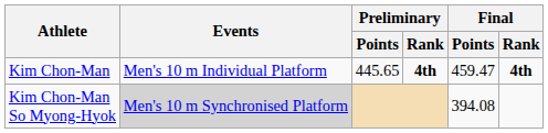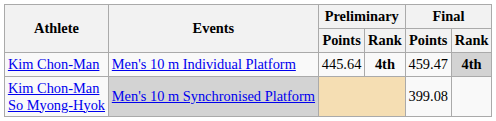Kim Chon-Man | Preliminary / Points: 445.65 -> 445.64
Kim Chon-Man | Final / Rank: no background -> lightgrey background
Kim Chon-Man So Myong-Hyok | Final / Points: 394.08 -> 399.08
